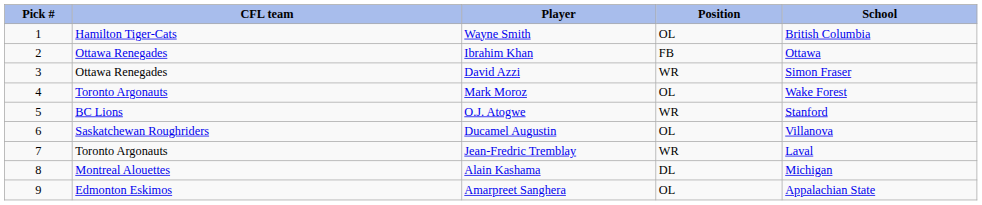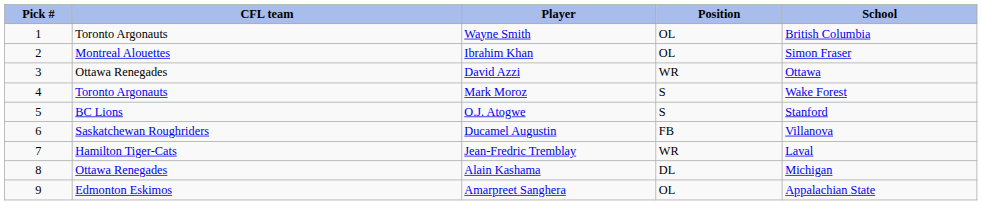Wayne Smith | CFL team: Hamilton Tiger-Cats -> Toronto Argonauts
Ibrahim Khan | CFL team: Ottawa Renegades -> Montreal Alouettes
Ibrahim Khan | Position: FB -> OL
Ibrahim Khan | School: Ottawa -> Simon Fraser
David Azzi | School: Simon Fraser -> Ottawa
Mark Moroz | Position: OL -> S
O.J. Atogwe | Position: WR -> S
Ducamel Augustin | Position: OL -> FB
Jean-Fredric Tremblay | CFL team: Toronto Argonauts -> Hamilton Tiger-Cats
Alain Kashama | CFL team: Montreal Alouettes -> Ottawa Renegades
